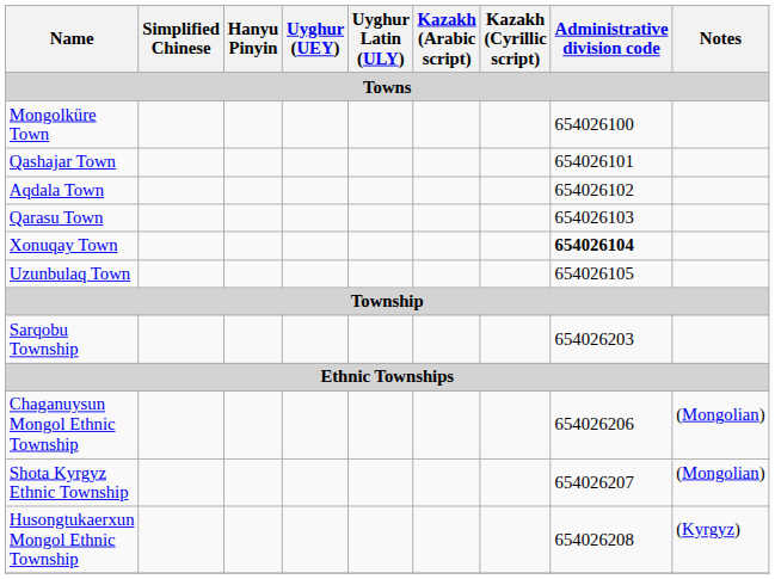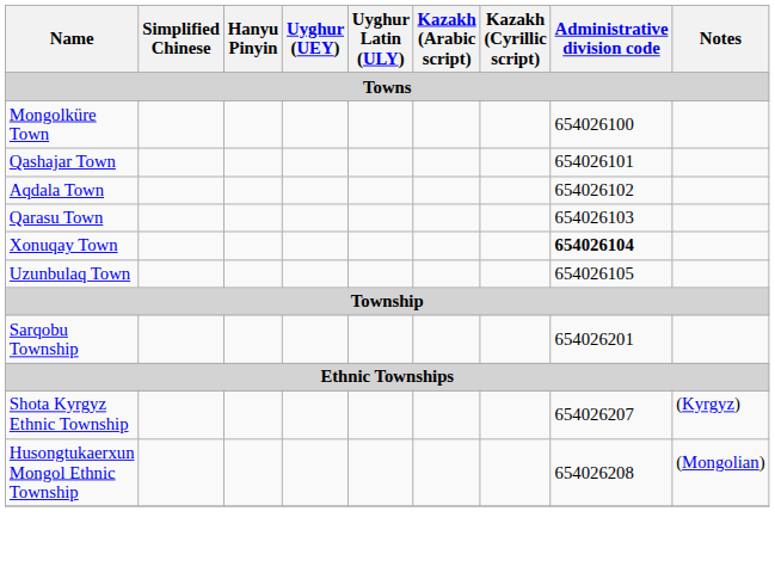Sarqobu Township | Administrative division code: 654026203 -> 654026201
- row: Chaganuysun Mongol Ethnic Township | 654026206 | (Mongolian)
Shota Kyrgyz Ethnic Township | Notes: (Mongolian) -> (Kyrgyz)
Husongtukaerxun Mongol Ethnic Township | Notes: (Kyrgyz) -> (Mongolian)
